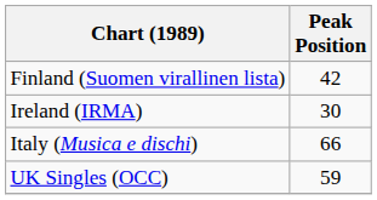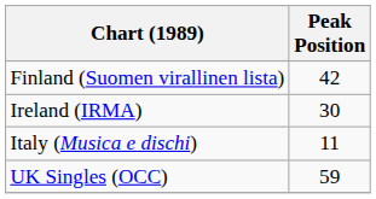Italy (Musica e dischi) | Peak Position: 66 -> 11
